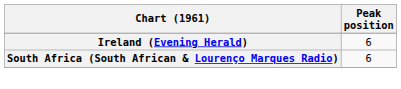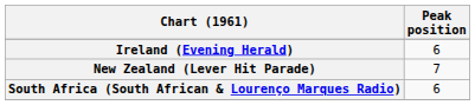+ row: New Zealand (Lever Hit Parade) | 7
